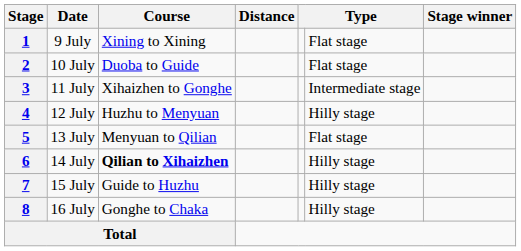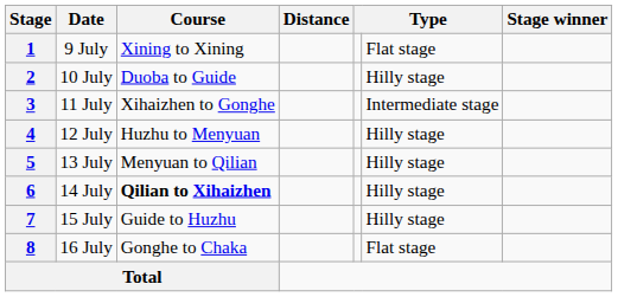2 | column 6: Flat stage -> Hilly stage
5 | column 6: Flat stage -> Hilly stage
8 | column 6: Hilly stage -> Flat stage
